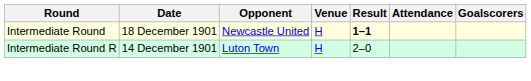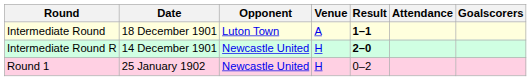Intermediate Round | Opponent: Newcastle United -> Luton Town
Intermediate Round | Venue: H -> A
Intermediate Round R | Opponent: Luton Town -> Newcastle United
Intermediate Round R | Result: normal -> bold
+ row: Round 1 | 25 January 1902 | Newcastle United | H | 0–2
